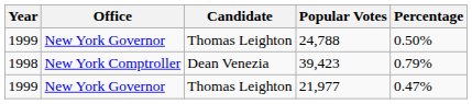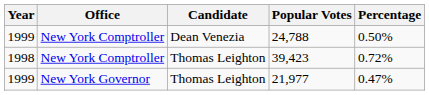24,788 | Office: New York Governor -> New York Comptroller
24,788 | Candidate: Thomas Leighton -> Dean Venezia
39,423 | Candidate: Dean Venezia -> Thomas Leighton
39,423 | Percentage: 0.79% -> 0.72%
